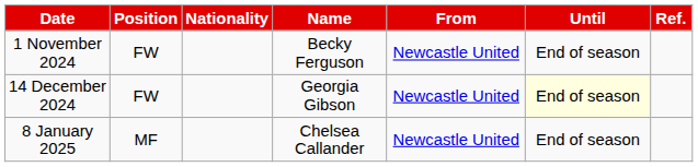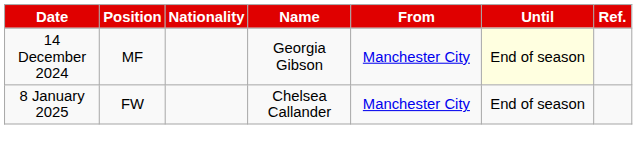- row: 1 November 2024 | FW | Becky Ferguson | Newcastle United | End of season
14 December 2024 | Position: FW -> MF
14 December 2024 | From: Newcastle United -> Manchester City
8 January 2025 | Position: MF -> FW
8 January 2025 | From: Newcastle United -> Manchester City
